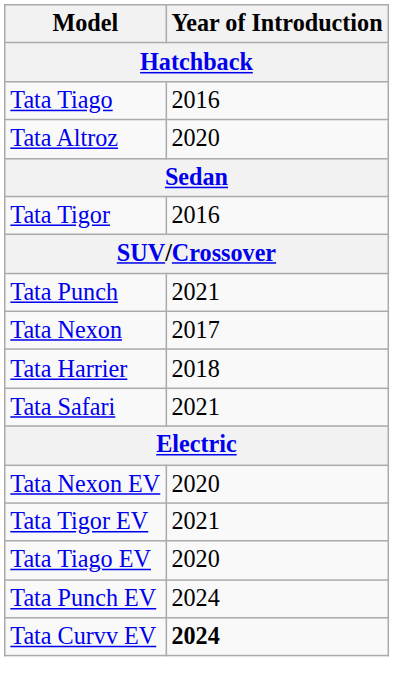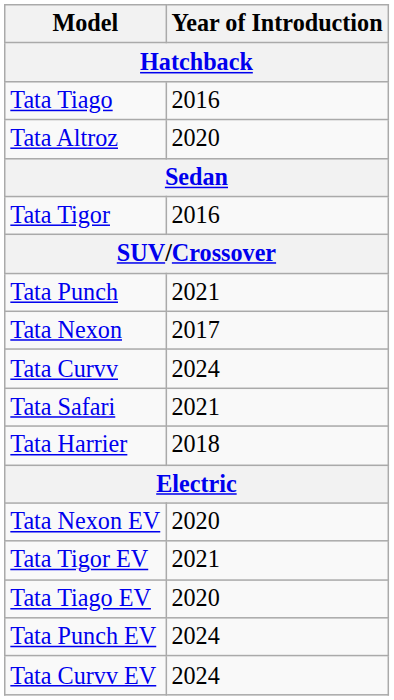+ row: Tata Curvv | 2024
rows swapped: Tata Harrier <-> Tata Safari
Tata Curvv EV | Year of Introduction: bold -> normal
